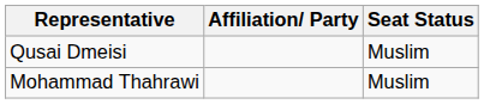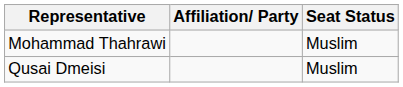rows swapped: Mohammad Thahrawi <-> Qusai Dmeisi
